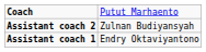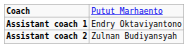rows swapped: Assistant coach 1 <-> Assistant coach 2
